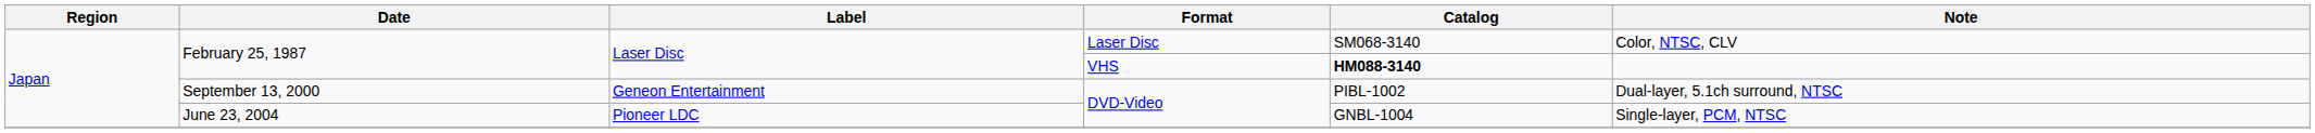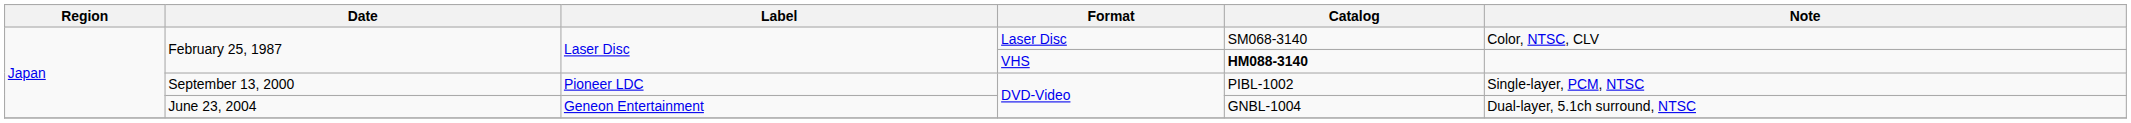September 13, 2000 | Label: Geneon Entertainment -> Pioneer LDC
September 13, 2000 | Note: Dual-layer, 5.1ch surround, NTSC -> Single-layer, PCM, NTSC
June 23, 2004 | Label: Pioneer LDC -> Geneon Entertainment
June 23, 2004 | Note: Single-layer, PCM, NTSC -> Dual-layer, 5.1ch surround, NTSC
